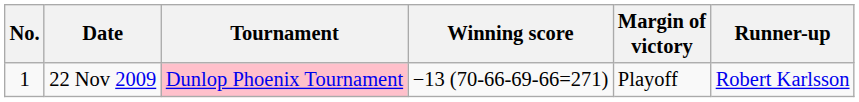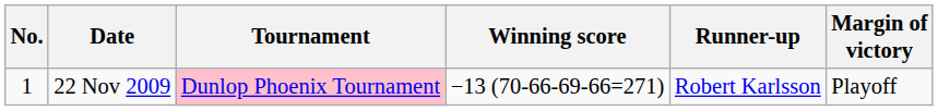columns swapped: Margin of victory <-> Runner-up
